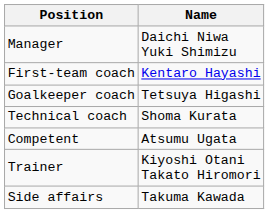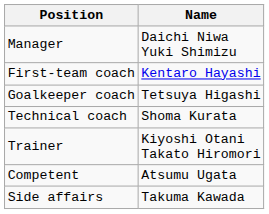rows swapped: Trainer <-> Competent
